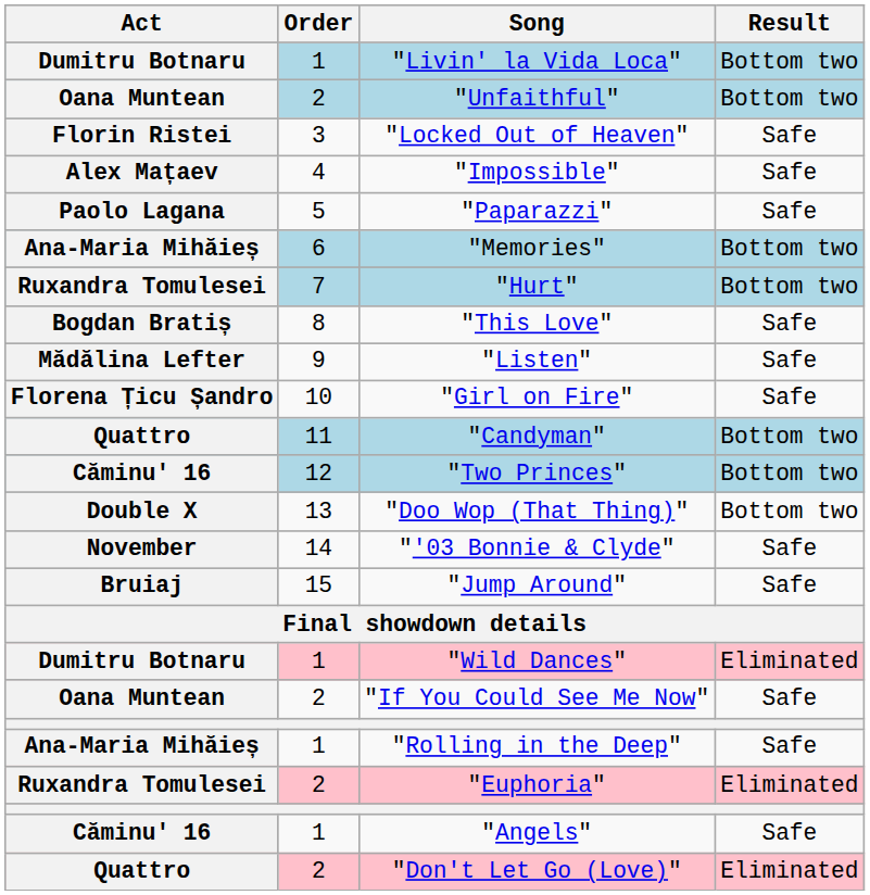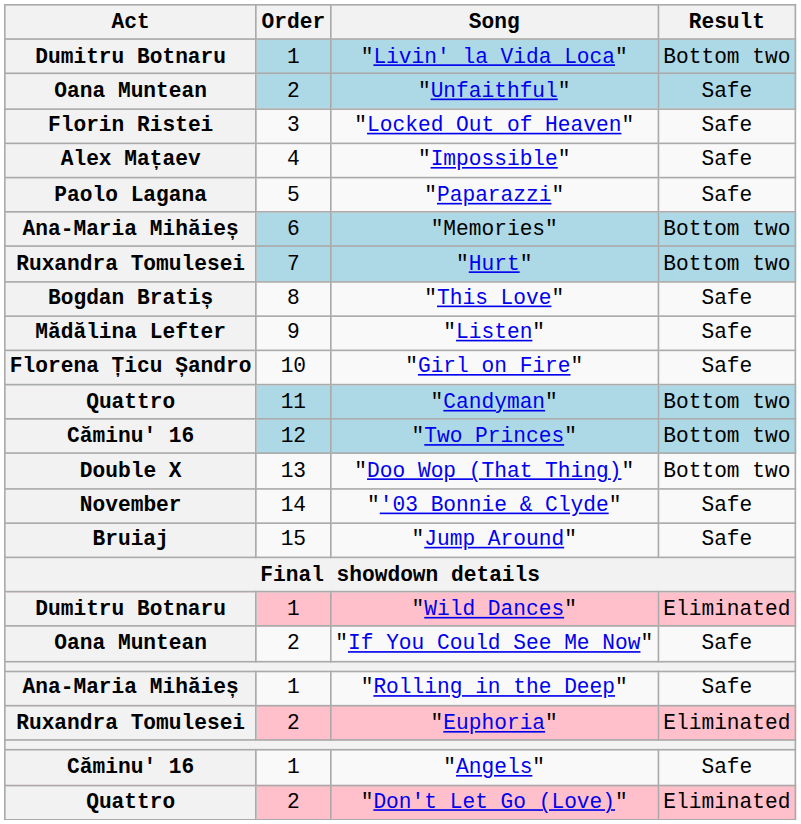"Unfaithful" | Result: Bottom two -> Safe
